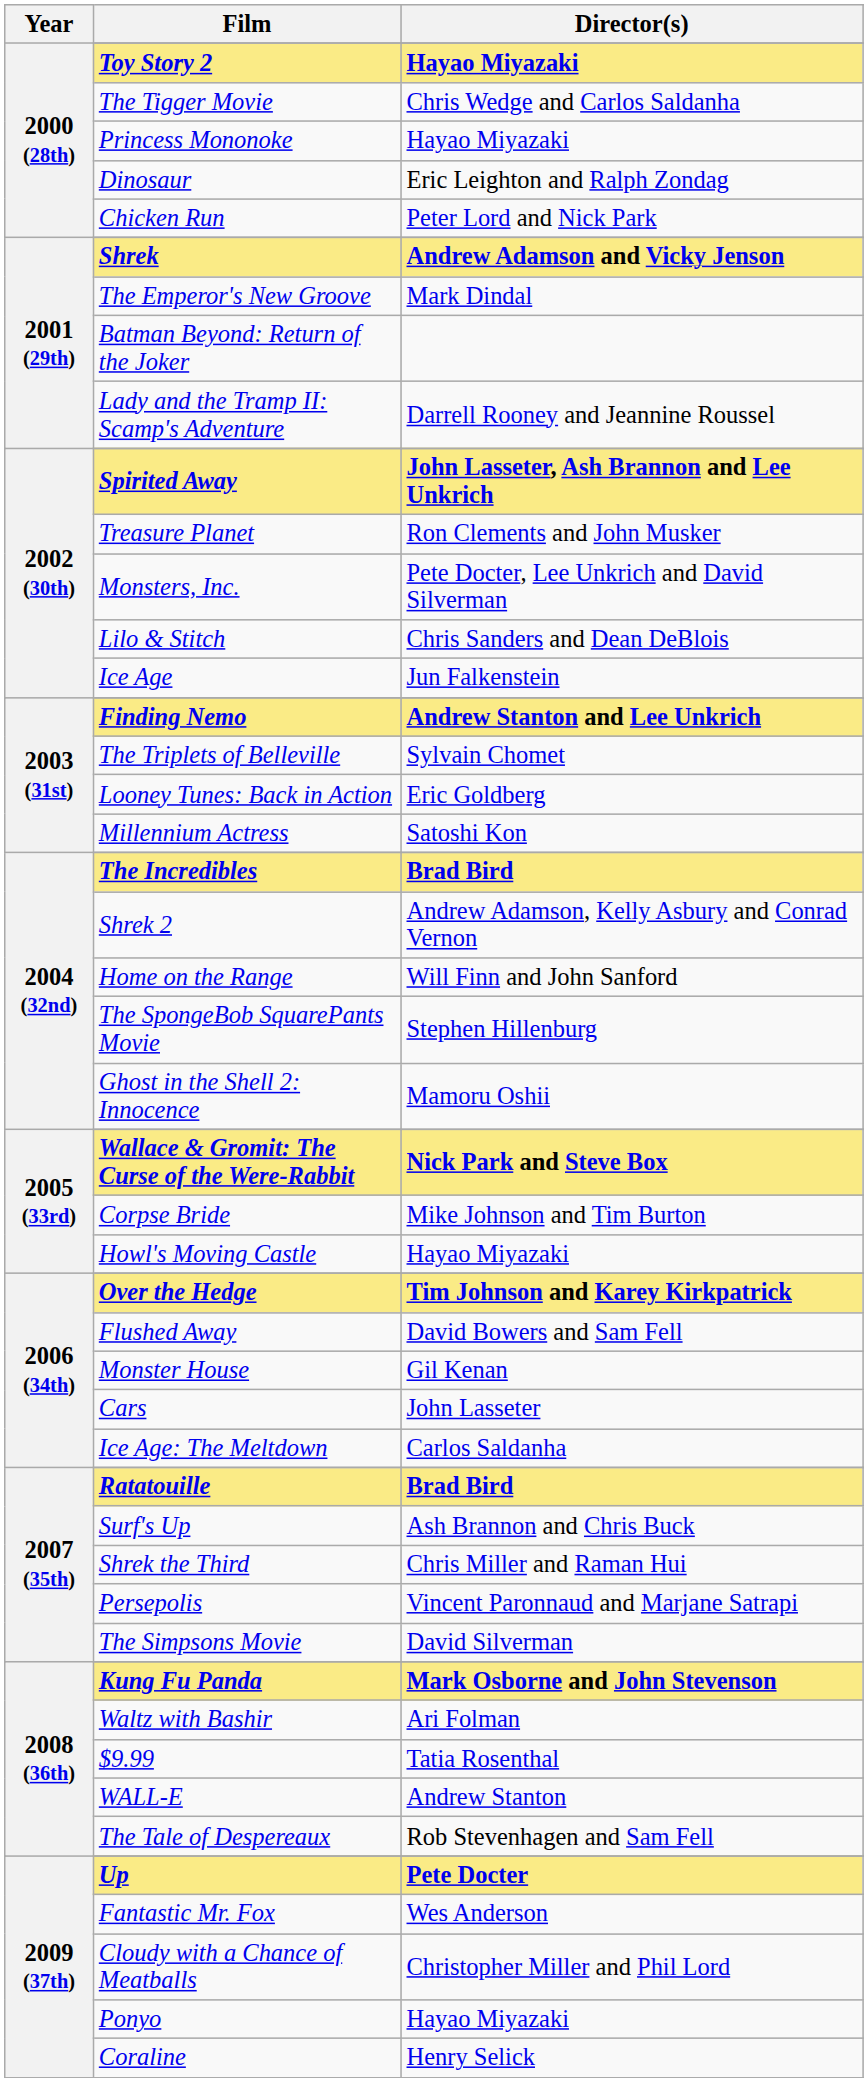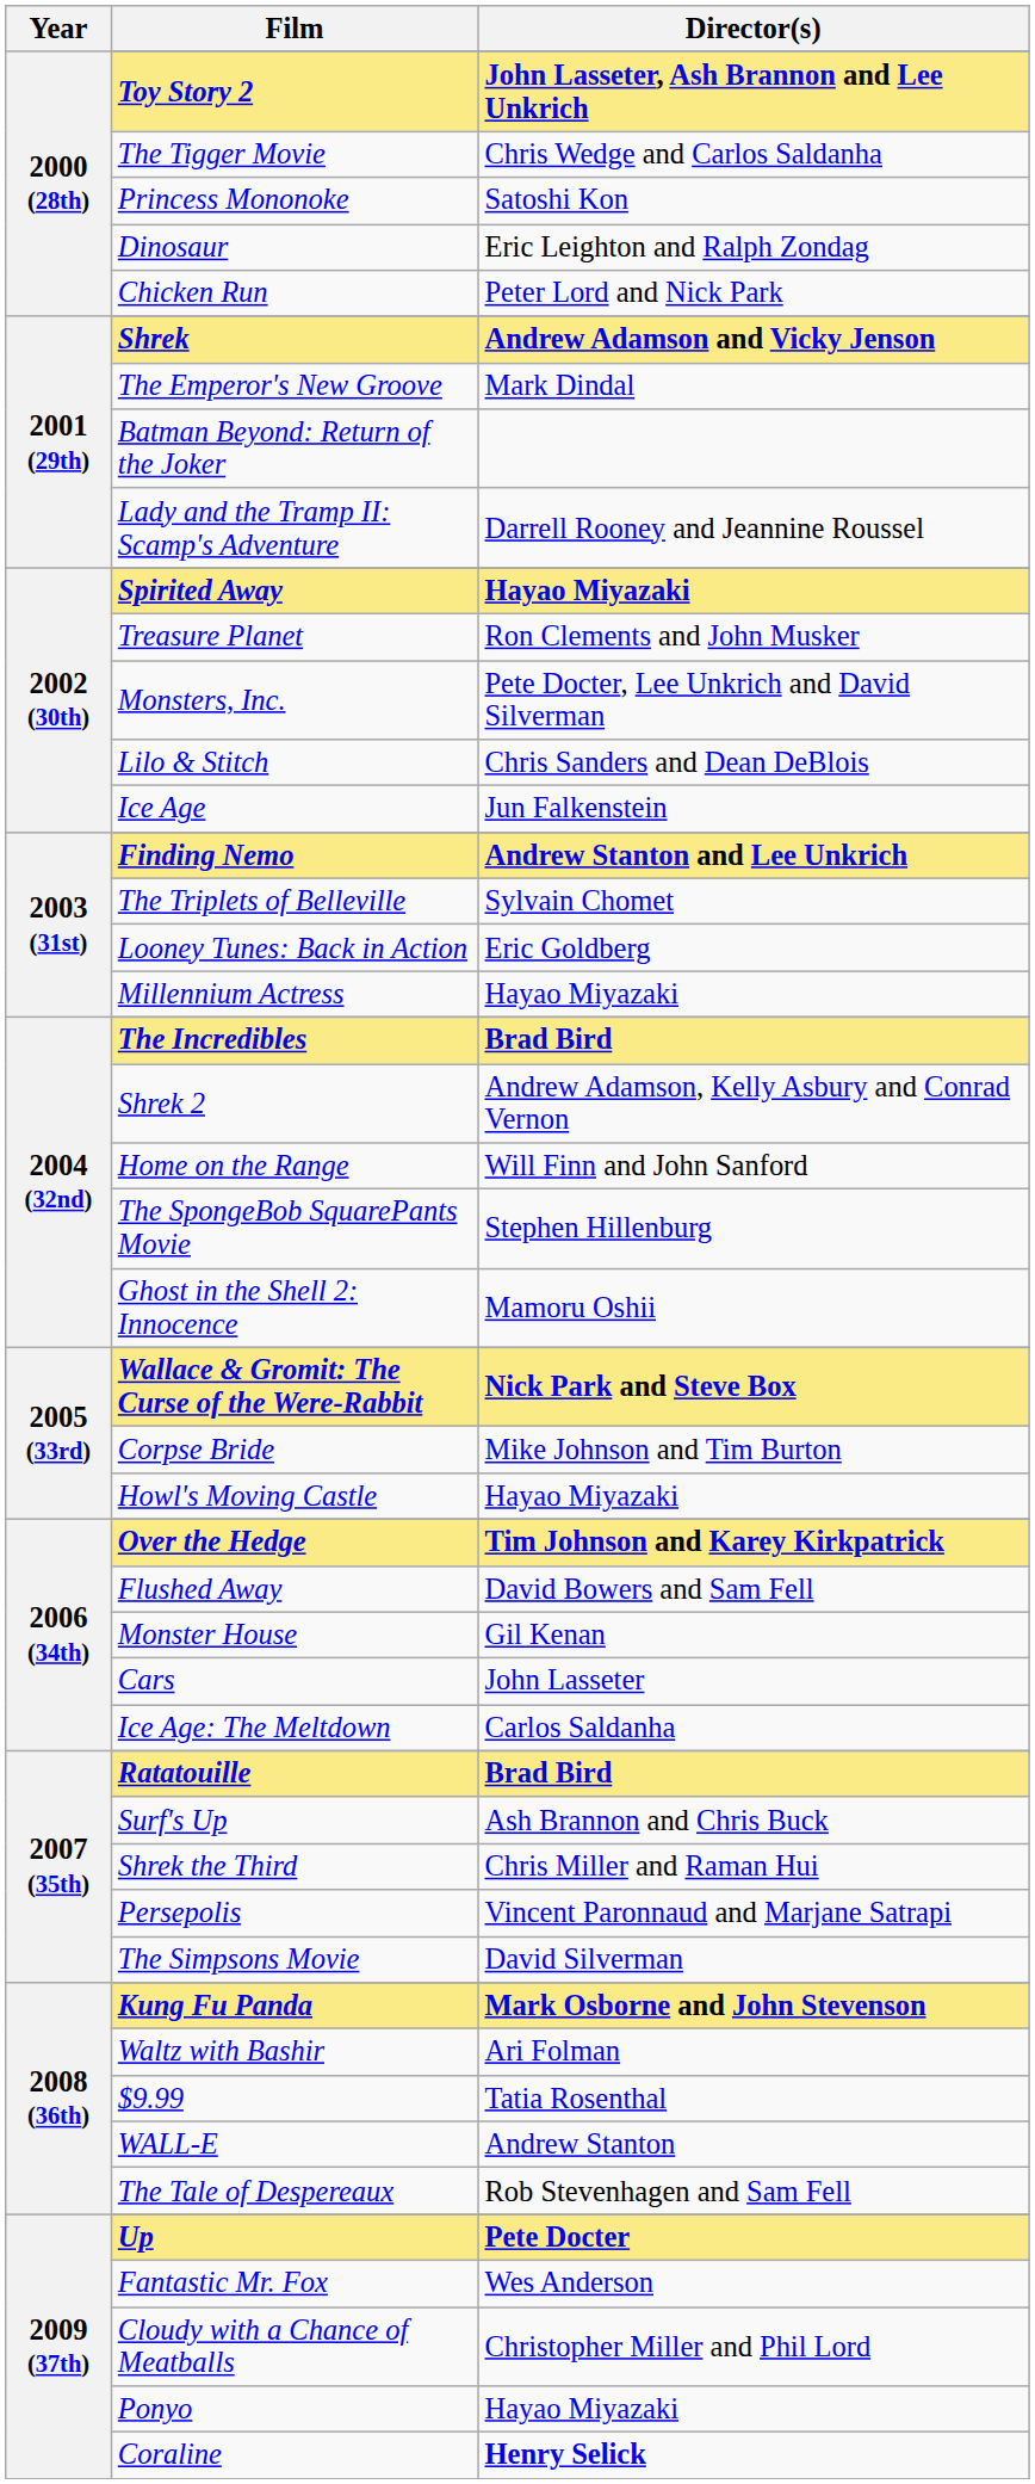Toy Story 2 | Director(s): Hayao Miyazaki -> John Lasseter, Ash Brannon and Lee Unkrich
Princess Mononoke | Director(s): Hayao Miyazaki -> Satoshi Kon
Spirited Away | Director(s): John Lasseter, Ash Brannon and Lee Unkrich -> Hayao Miyazaki
Millennium Actress | Director(s): Satoshi Kon -> Hayao Miyazaki
Coraline | Director(s): normal -> bold
